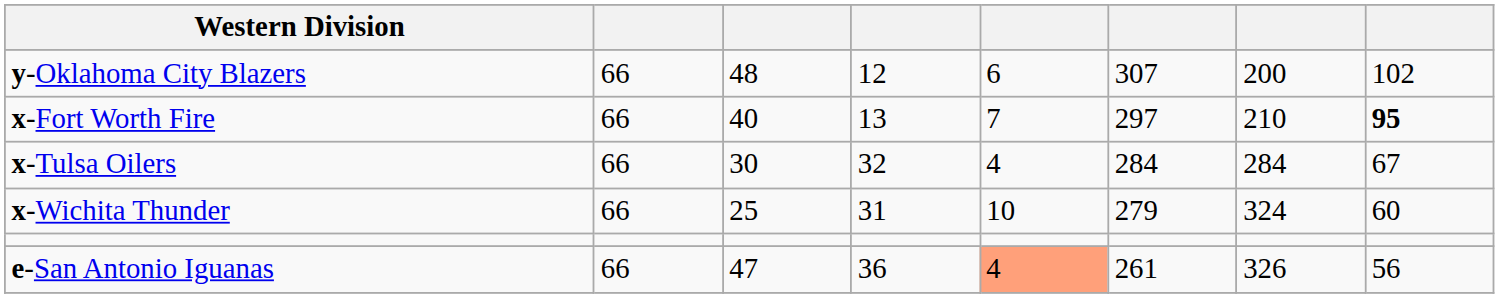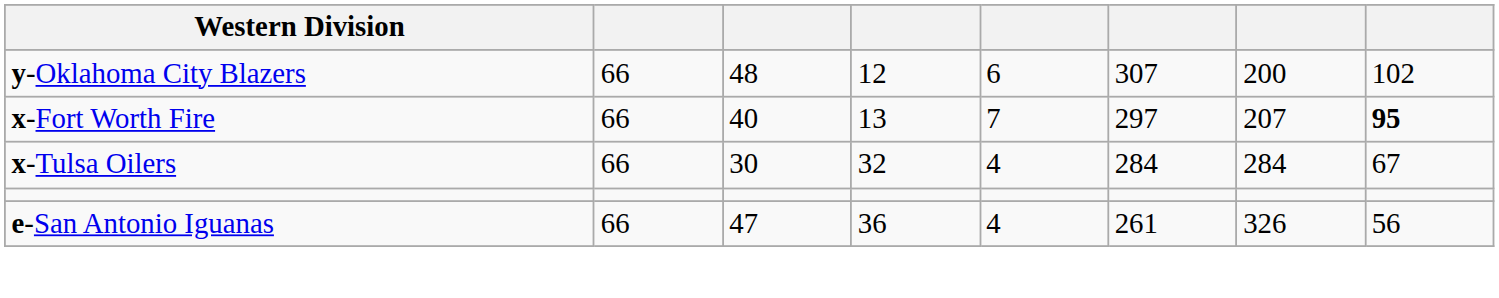x-Fort Worth Fire | column 7: 210 -> 207
- row: x-Wichita Thunder | 66 | 25 | 31 | 10 | 279 | 324 | 60
e-San Antonio Iguanas | column 5: lightsalmon background -> no background
